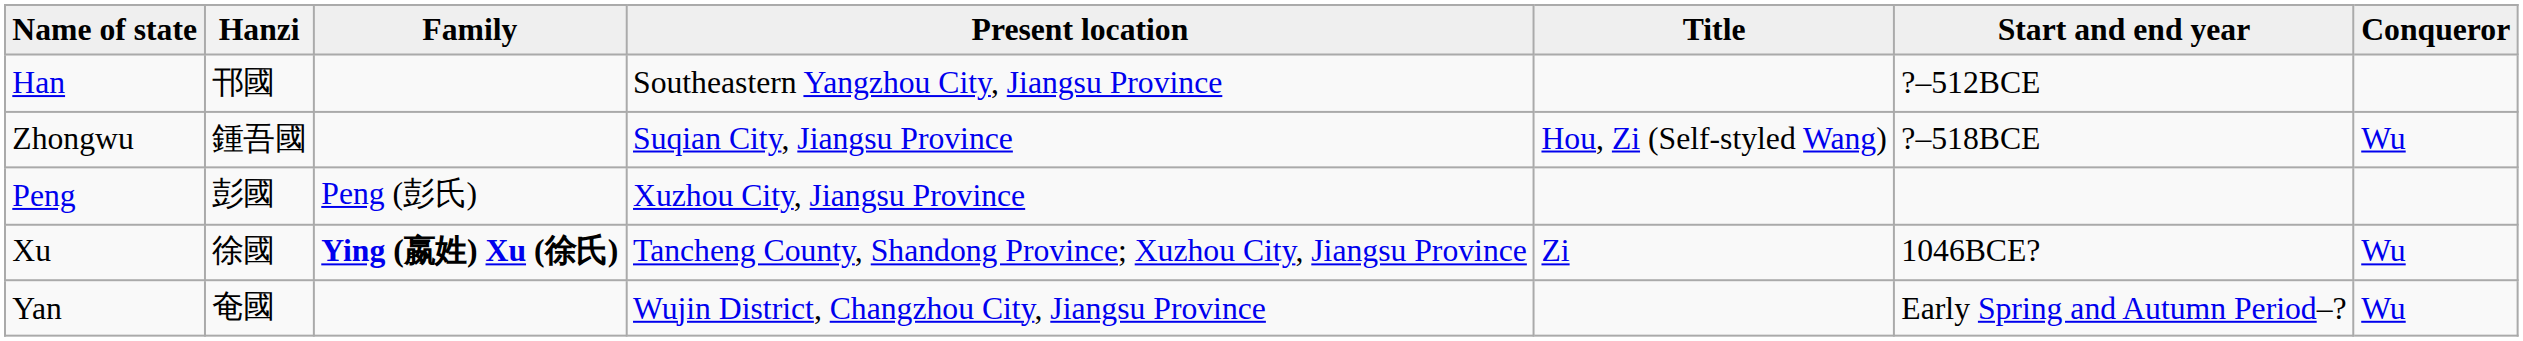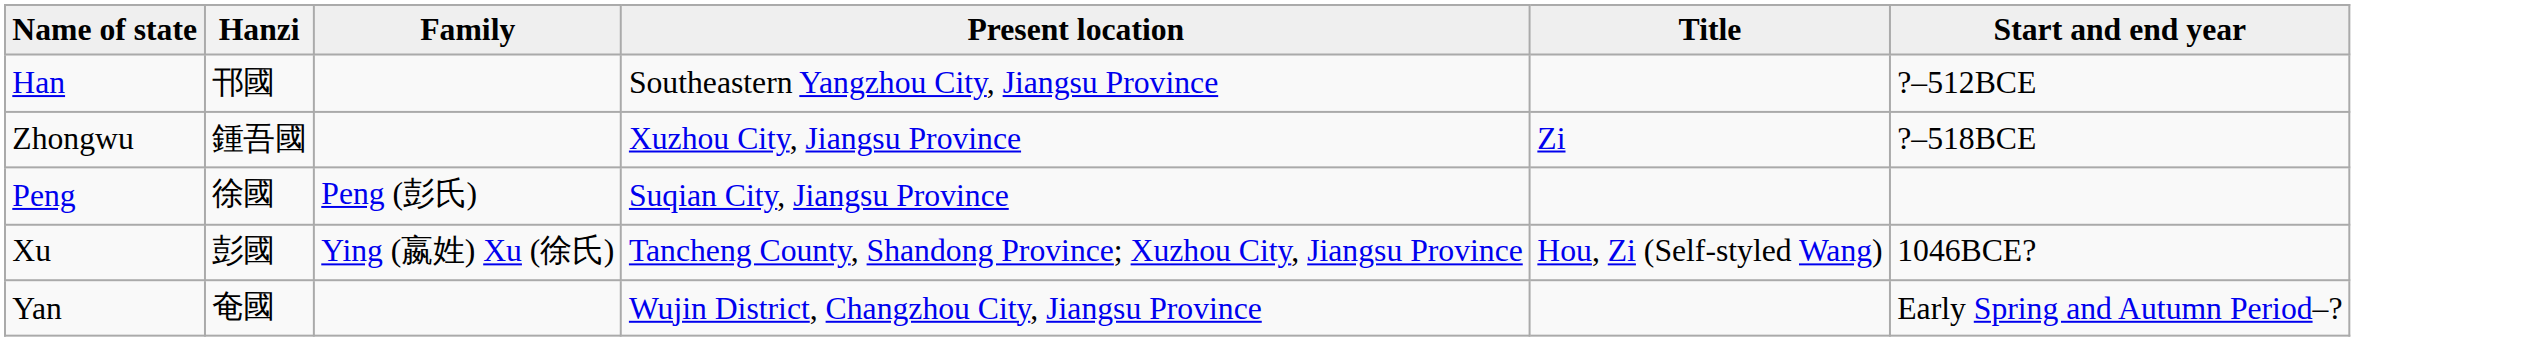- column: Conqueror | Wu | Wu | Wu
Zhongwu | Present location: Suqian City, Jiangsu Province -> Xuzhou City, Jiangsu Province
Zhongwu | Title: Hou, Zi (Self-styled Wang) -> Zi
Peng | Hanzi: 彭國 -> 徐國
Peng | Present location: Xuzhou City, Jiangsu Province -> Suqian City, Jiangsu Province
Xu | Hanzi: 徐國 -> 彭國
Xu | Family: bold -> normal
Xu | Title: Zi -> Hou, Zi (Self-styled Wang)
